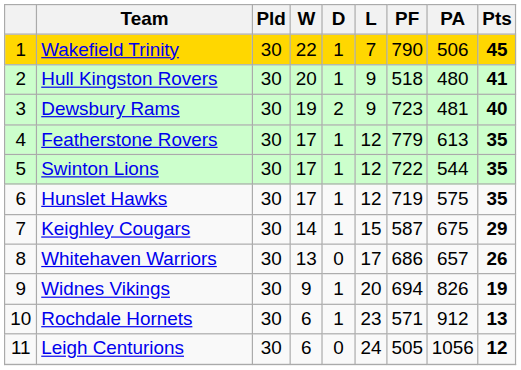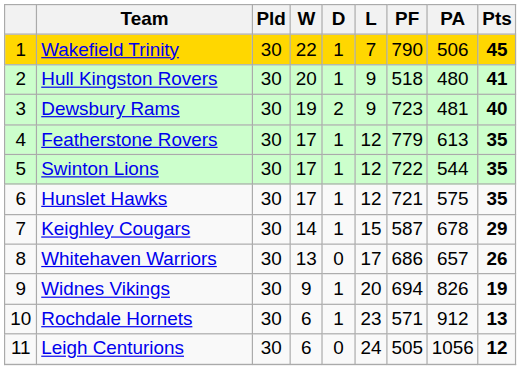Hunslet Hawks | PF: 719 -> 721
Keighley Cougars | PA: 675 -> 678
